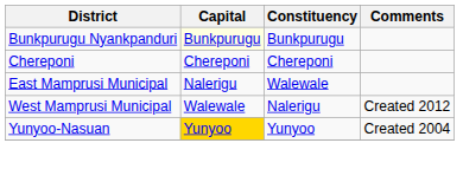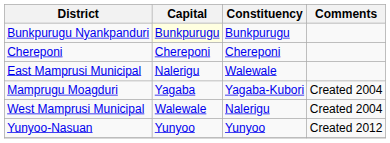+ row: Mamprugu Moagduri | Yagaba | Yagaba-Kubori | Created 2004
West Mamprusi Municipal | Comments: Created 2012 -> Created 2004
Yunyoo-Nasuan | Capital: gold background -> no background
Yunyoo-Nasuan | Comments: Created 2004 -> Created 2012
